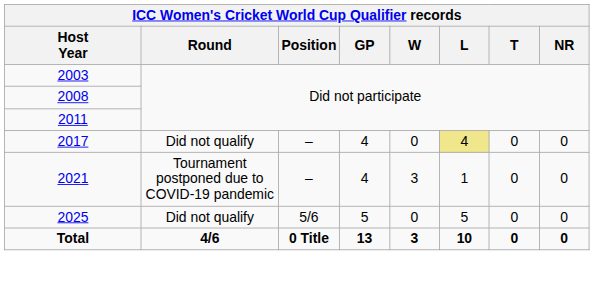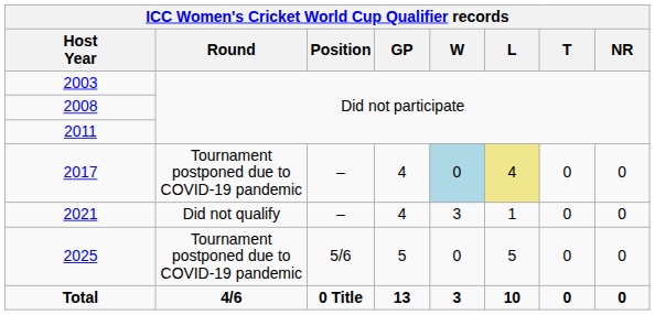2017 | Round: Did not qualify -> Tournament postponed due to COVID-19 pandemic
2017 | W: no background -> lightblue background
2021 | Round: Tournament postponed due to COVID-19 pandemic -> Did not qualify
2025 | Round: Did not qualify -> Tournament postponed due to COVID-19 pandemic
